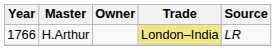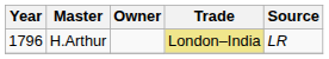H.Arthur | Year: 1766 -> 1796
